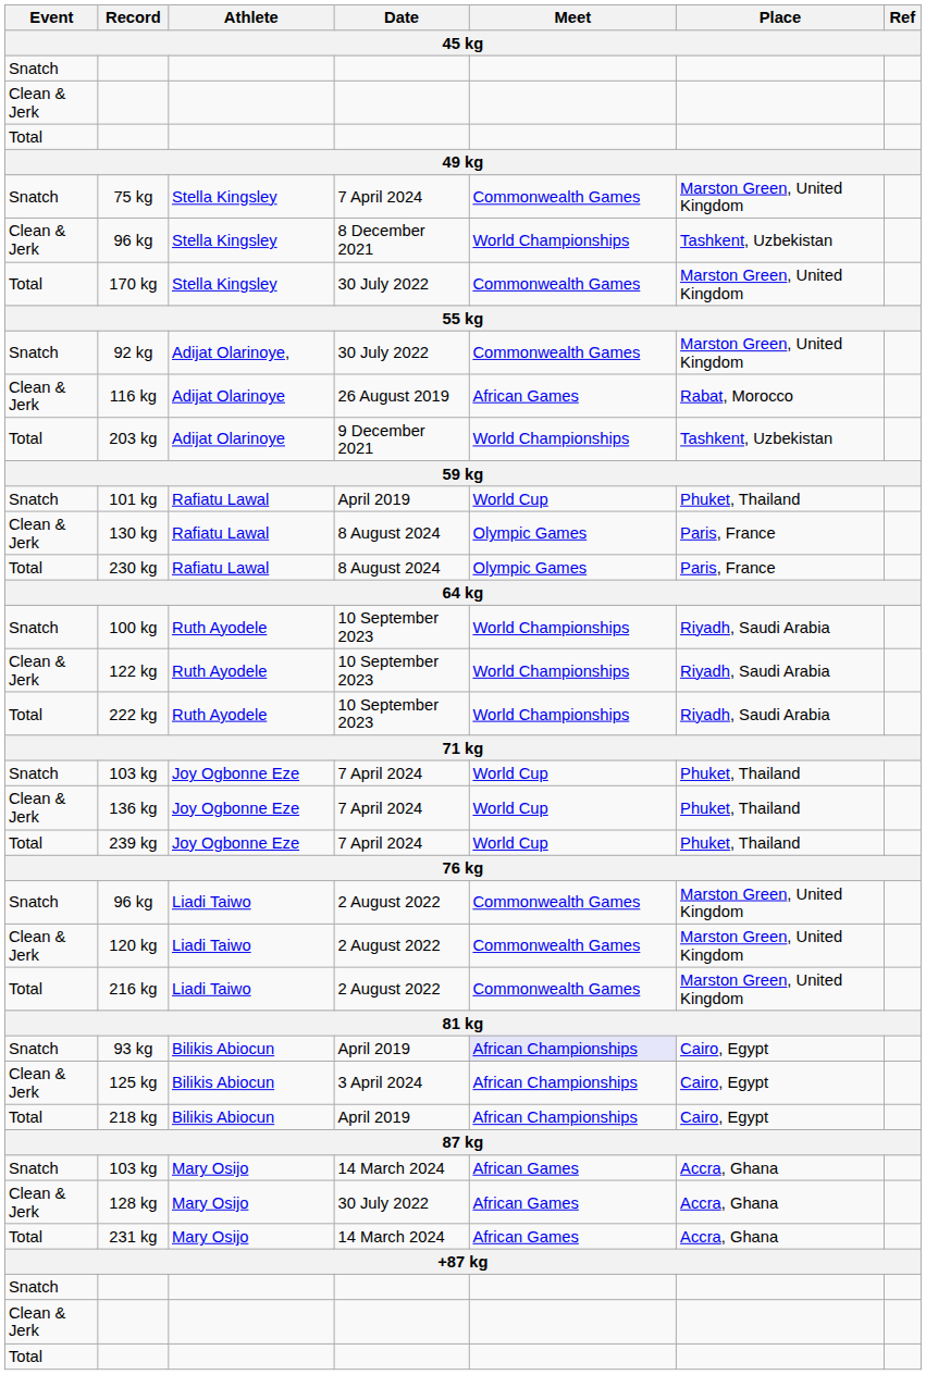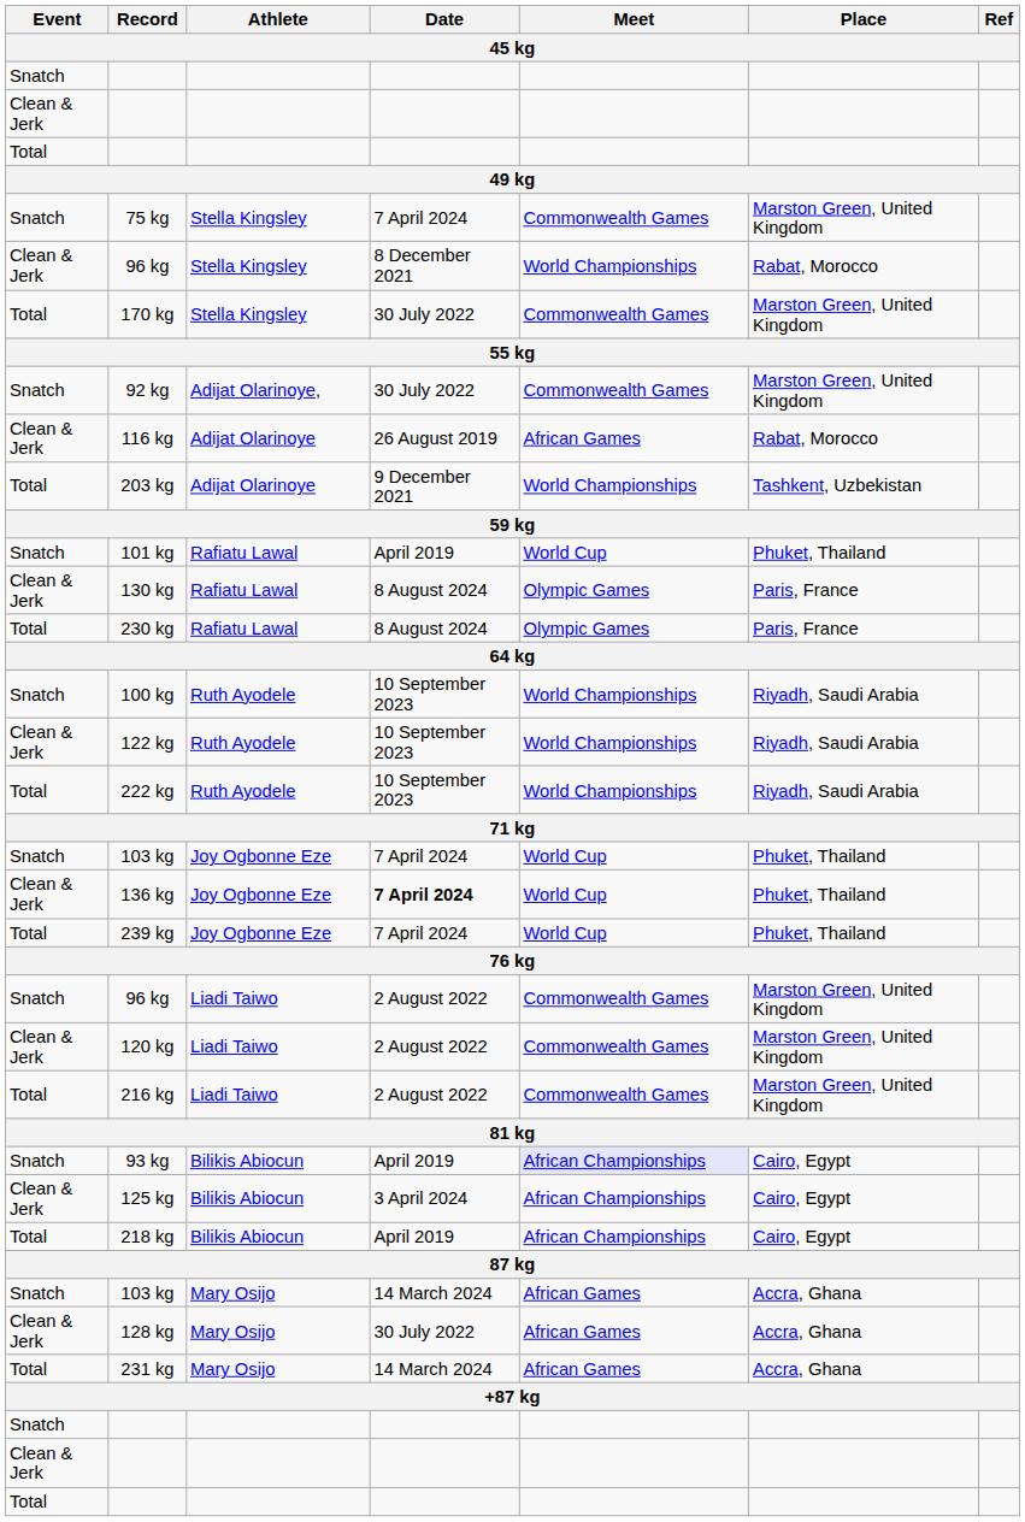Clean & Jerk / 96 kg | Place: Tashkent, Uzbekistan -> Rabat, Morocco
136 kg | Date: normal -> bold
